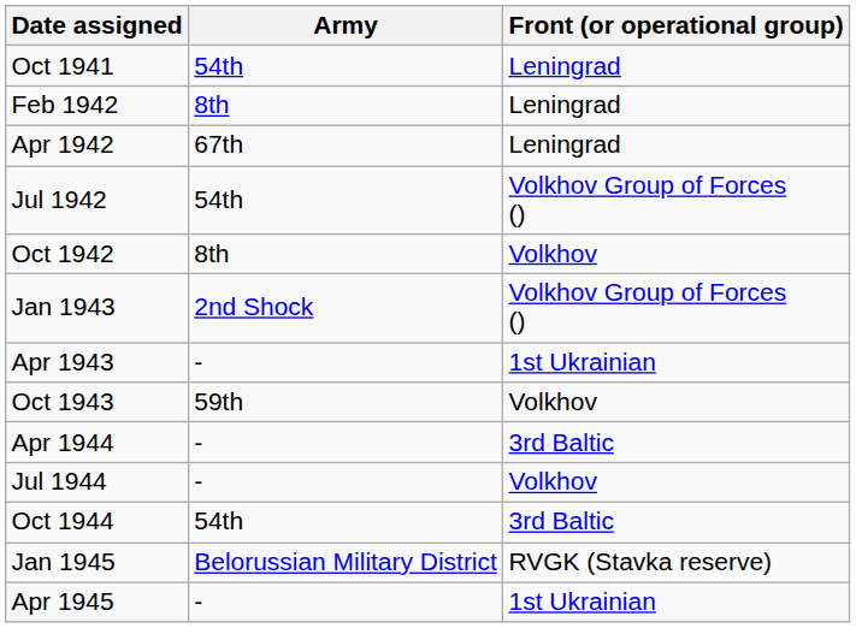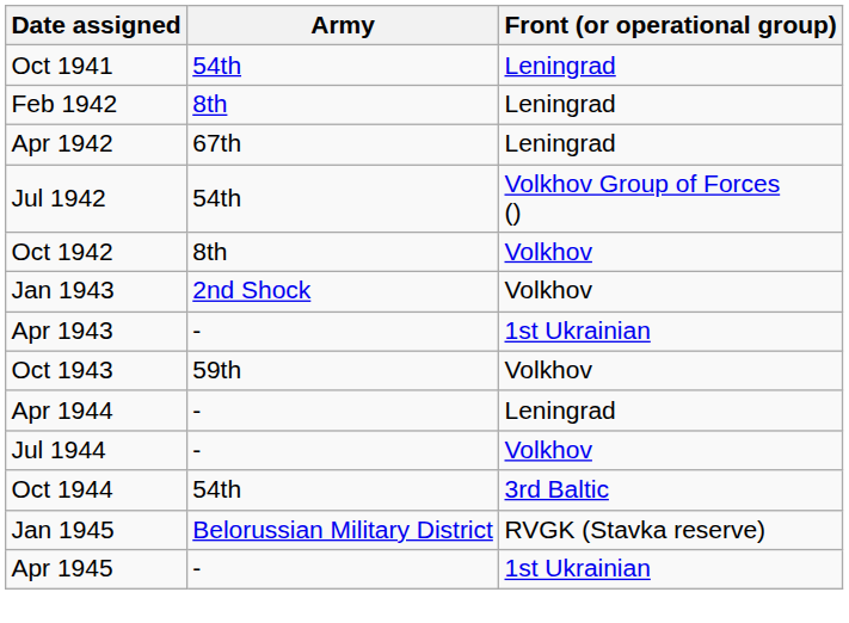Jan 1943 | Front (or operational group): Volkhov Group of Forces () -> Volkhov
Apr 1944 | Front (or operational group): 3rd Baltic -> Leningrad
